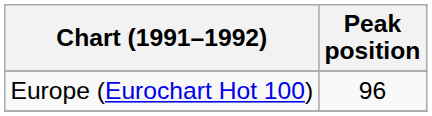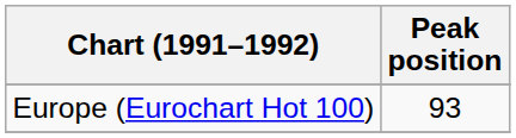Europe (Eurochart Hot 100) | Peak position: 96 -> 93
